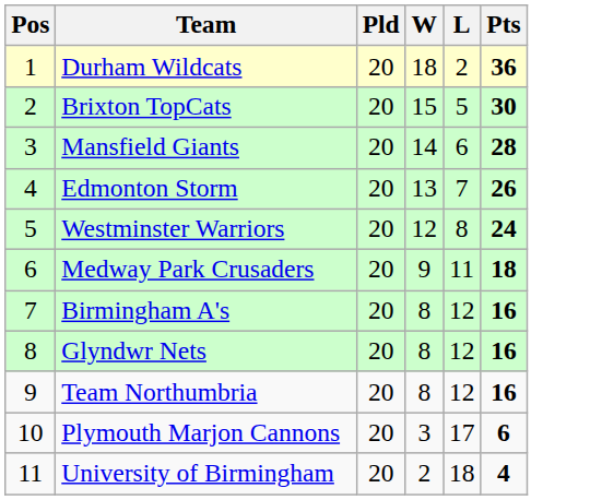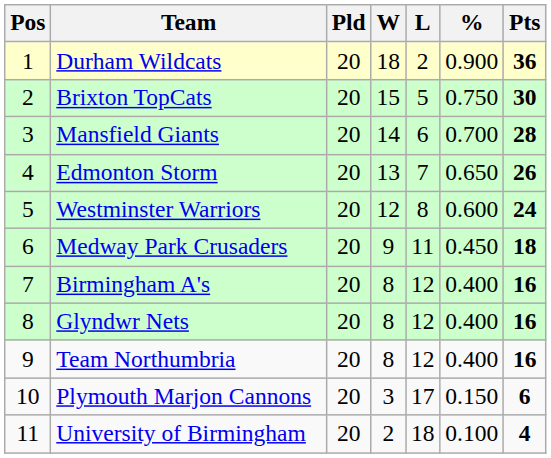+ column: % | 0.900 | 0.750 | 0.700 | 0.650 | 0.600 | 0.450 | 0.400 | 0.400 | 0.400 | 0.150 | 0.100
